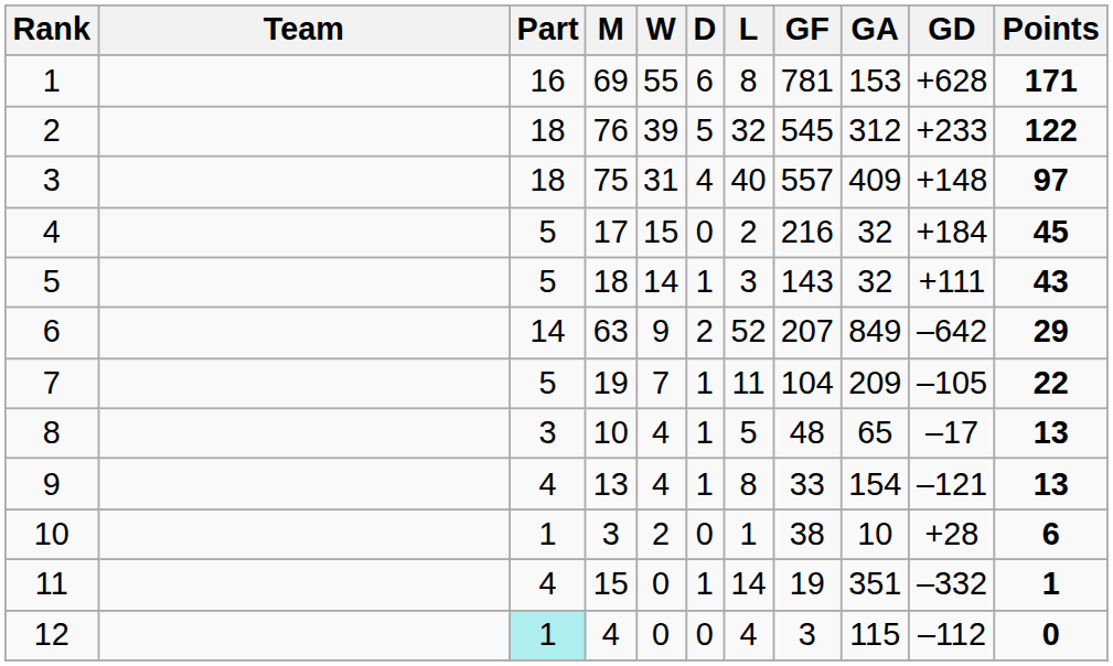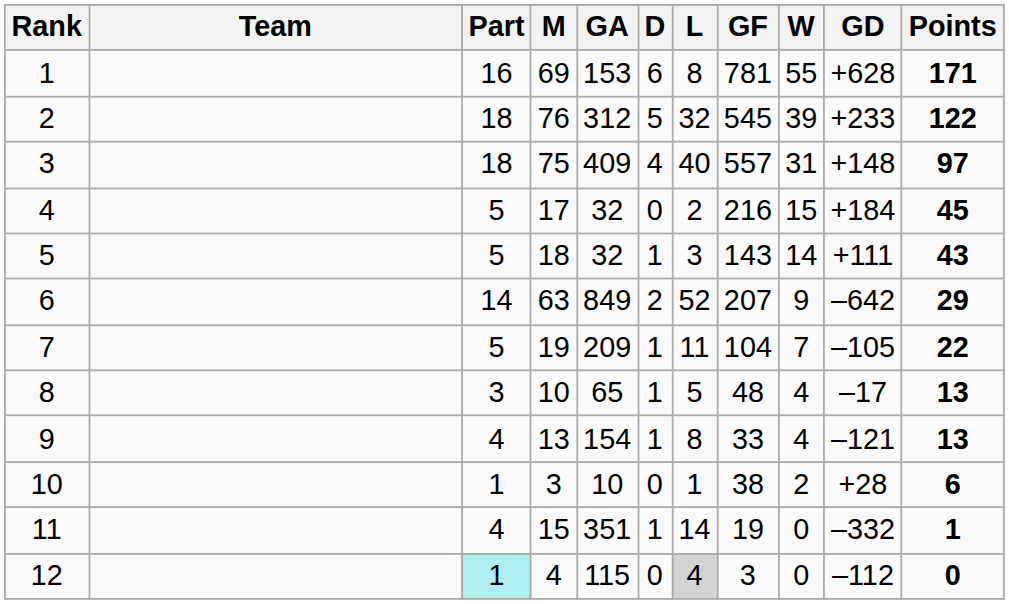columns swapped: W <-> GA
12 | L: no background -> lightgrey background
